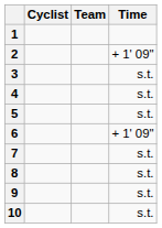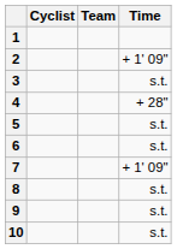4 | Time: s.t. -> + 28"
6 | Time: + 1' 09" -> s.t.
7 | Time: s.t. -> + 1' 09"
